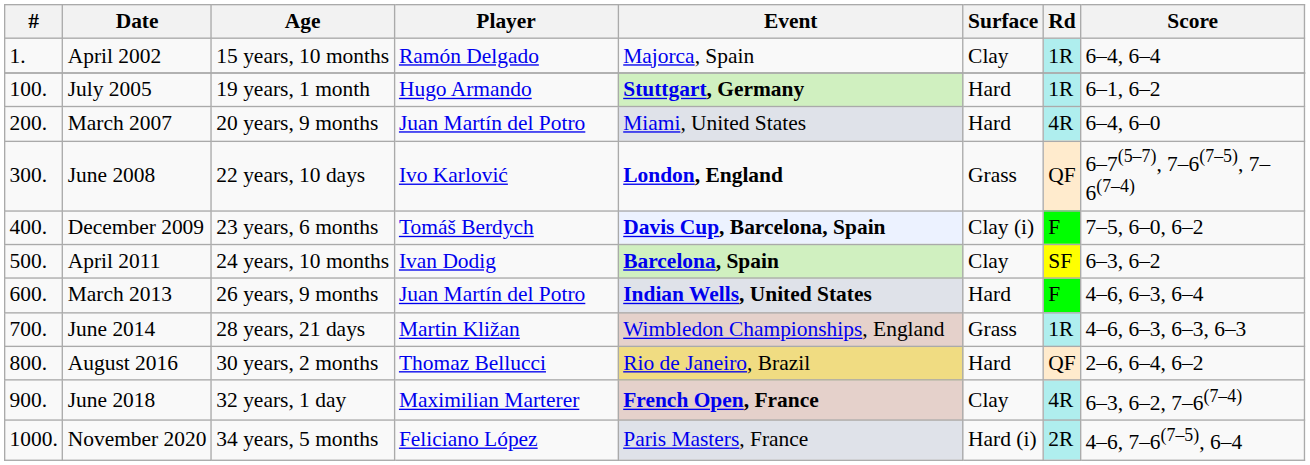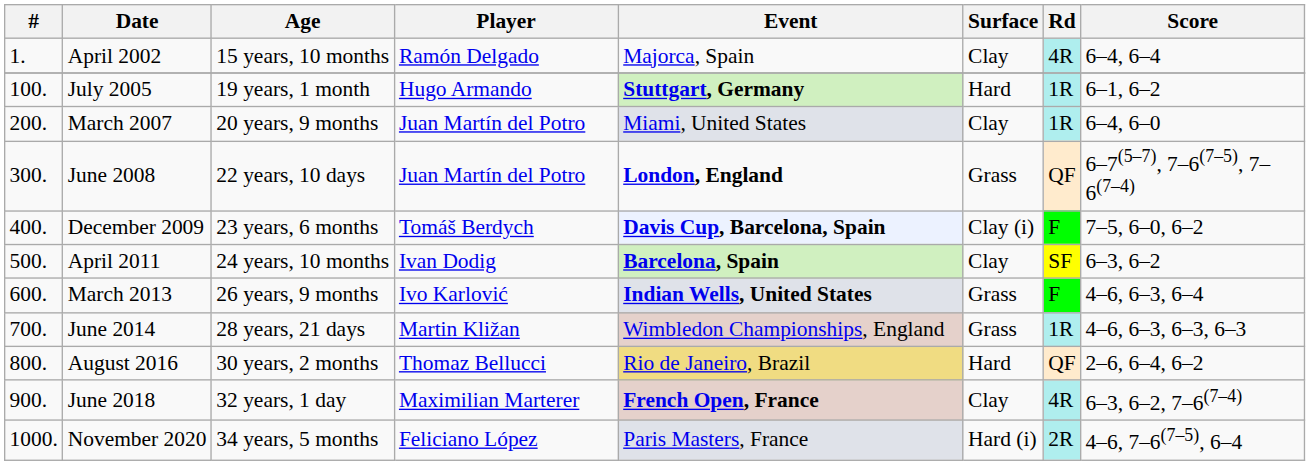April 2002 | Rd: 1R -> 4R
March 2007 | Surface: Hard -> Clay
March 2007 | Rd: 4R -> 1R
June 2008 | Player: Ivo Karlović -> Juan Martín del Potro
March 2013 | Player: Juan Martín del Potro -> Ivo Karlović
March 2013 | Surface: Hard -> Grass
